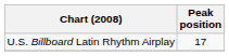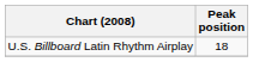U.S. Billboard Latin Rhythm Airplay | Peak position: 17 -> 18
